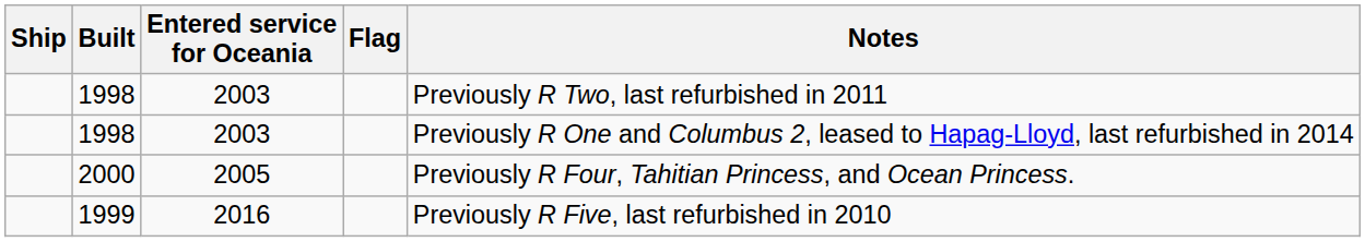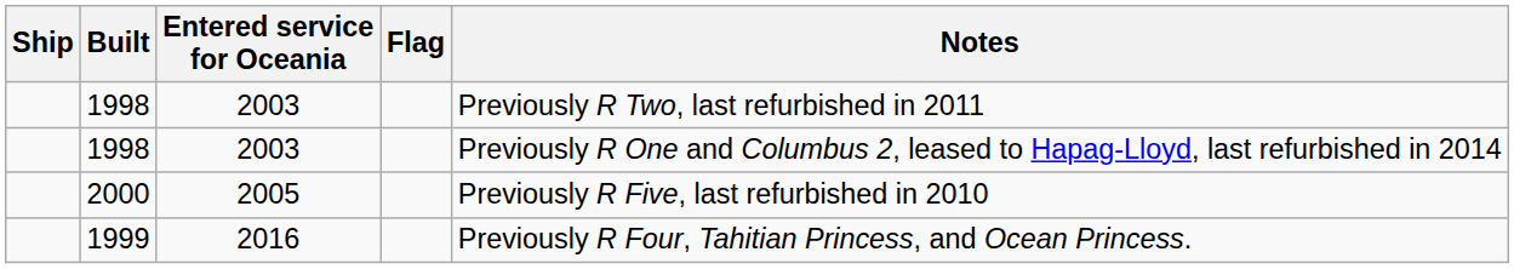2000 | Notes: Previously R Four, Tahitian Princess, and Ocean Princess. -> Previously R Five, last refurbished in 2010
1999 | Notes: Previously R Five, last refurbished in 2010 -> Previously R Four, Tahitian Princess, and Ocean Princess.
